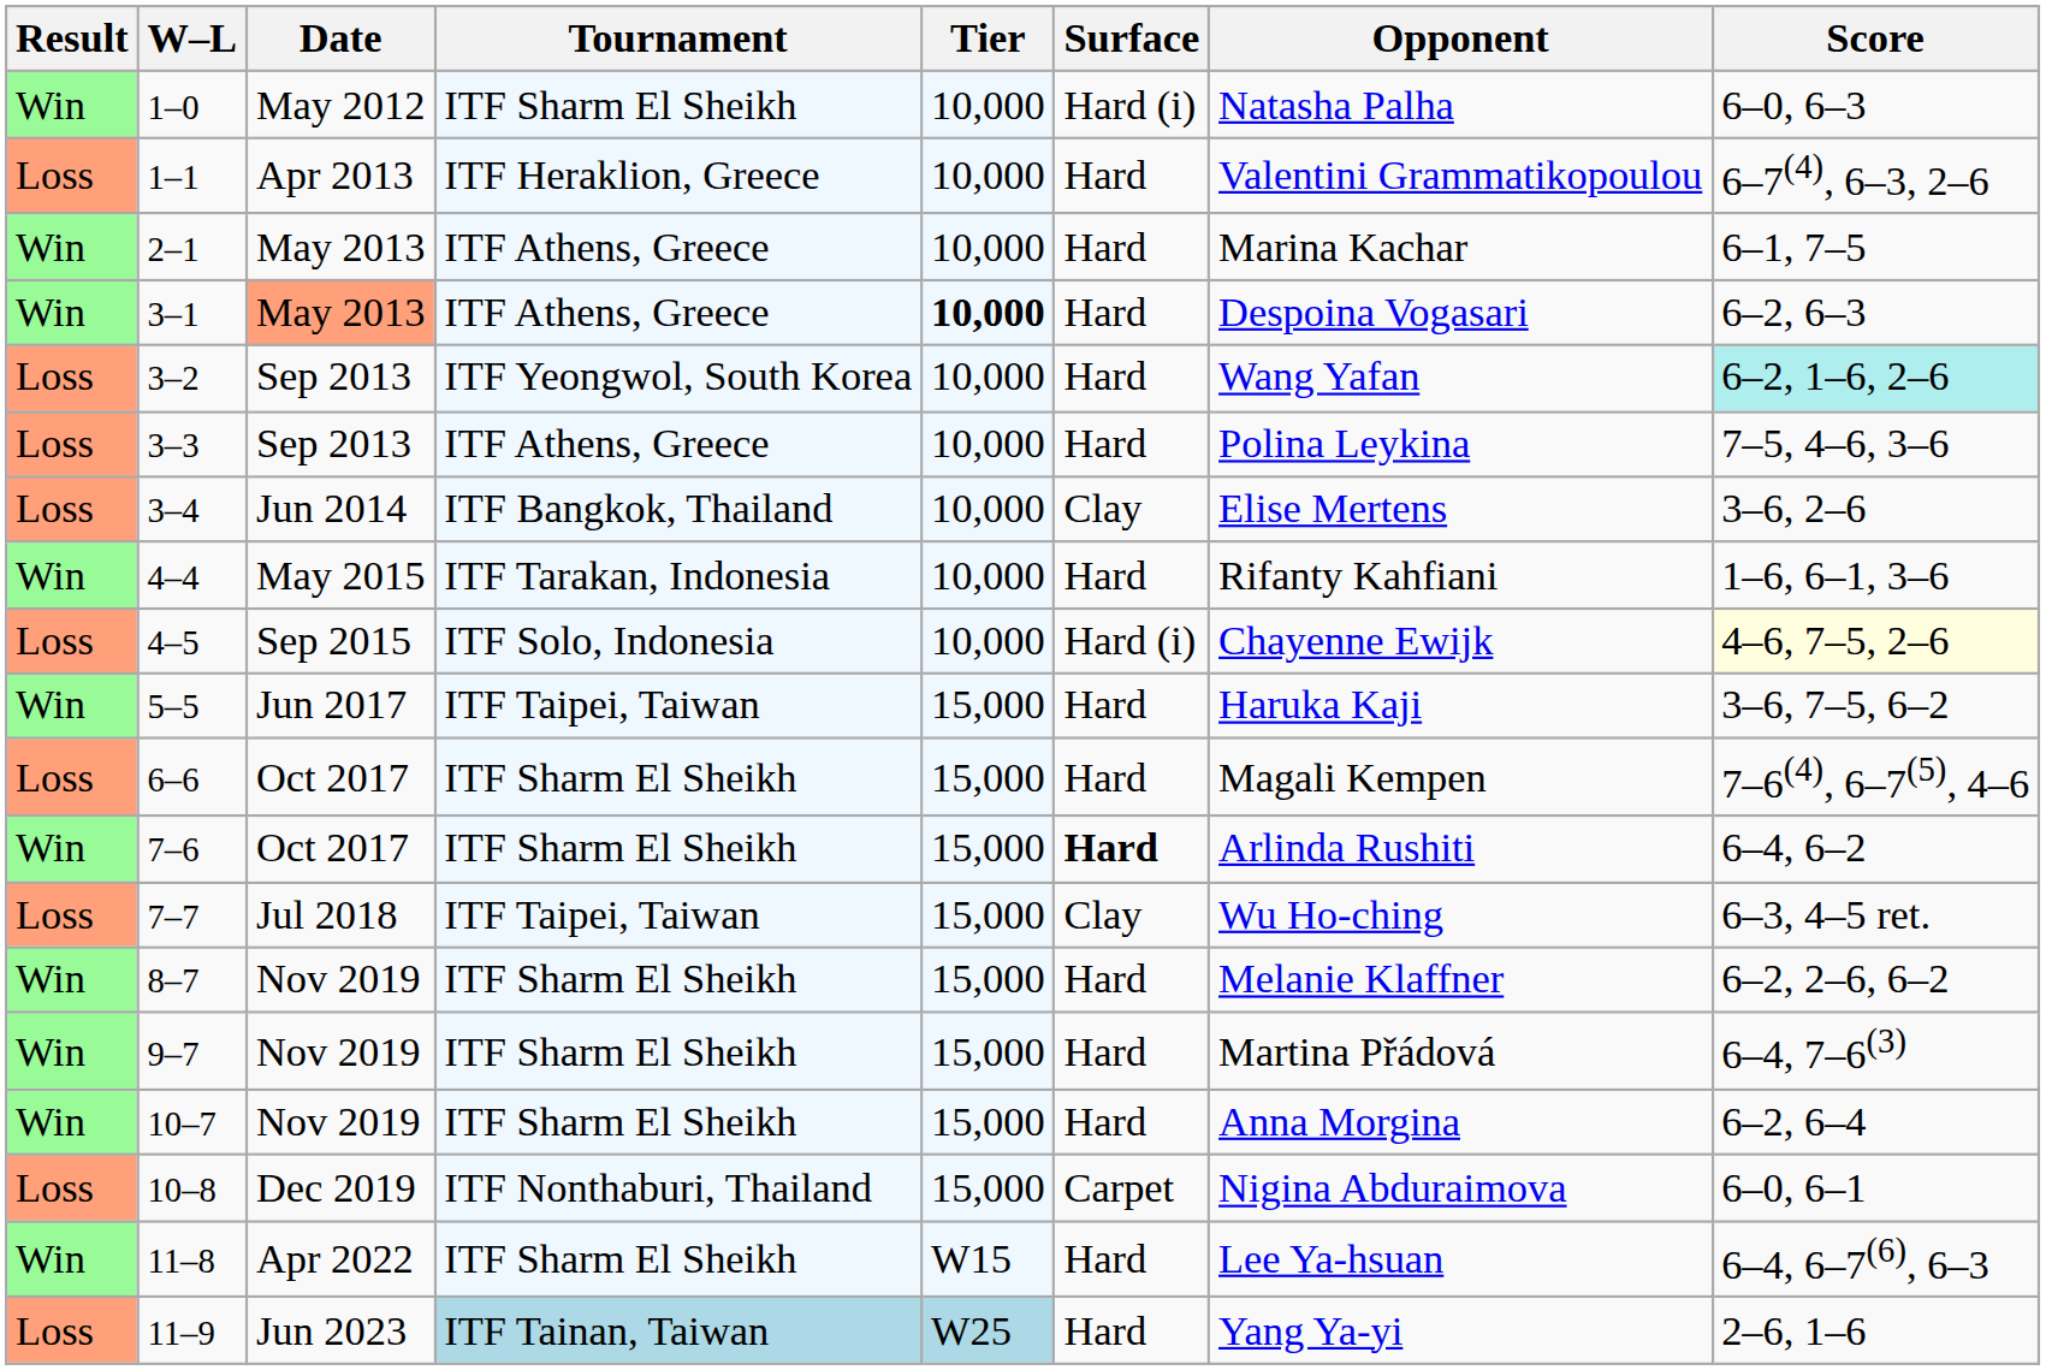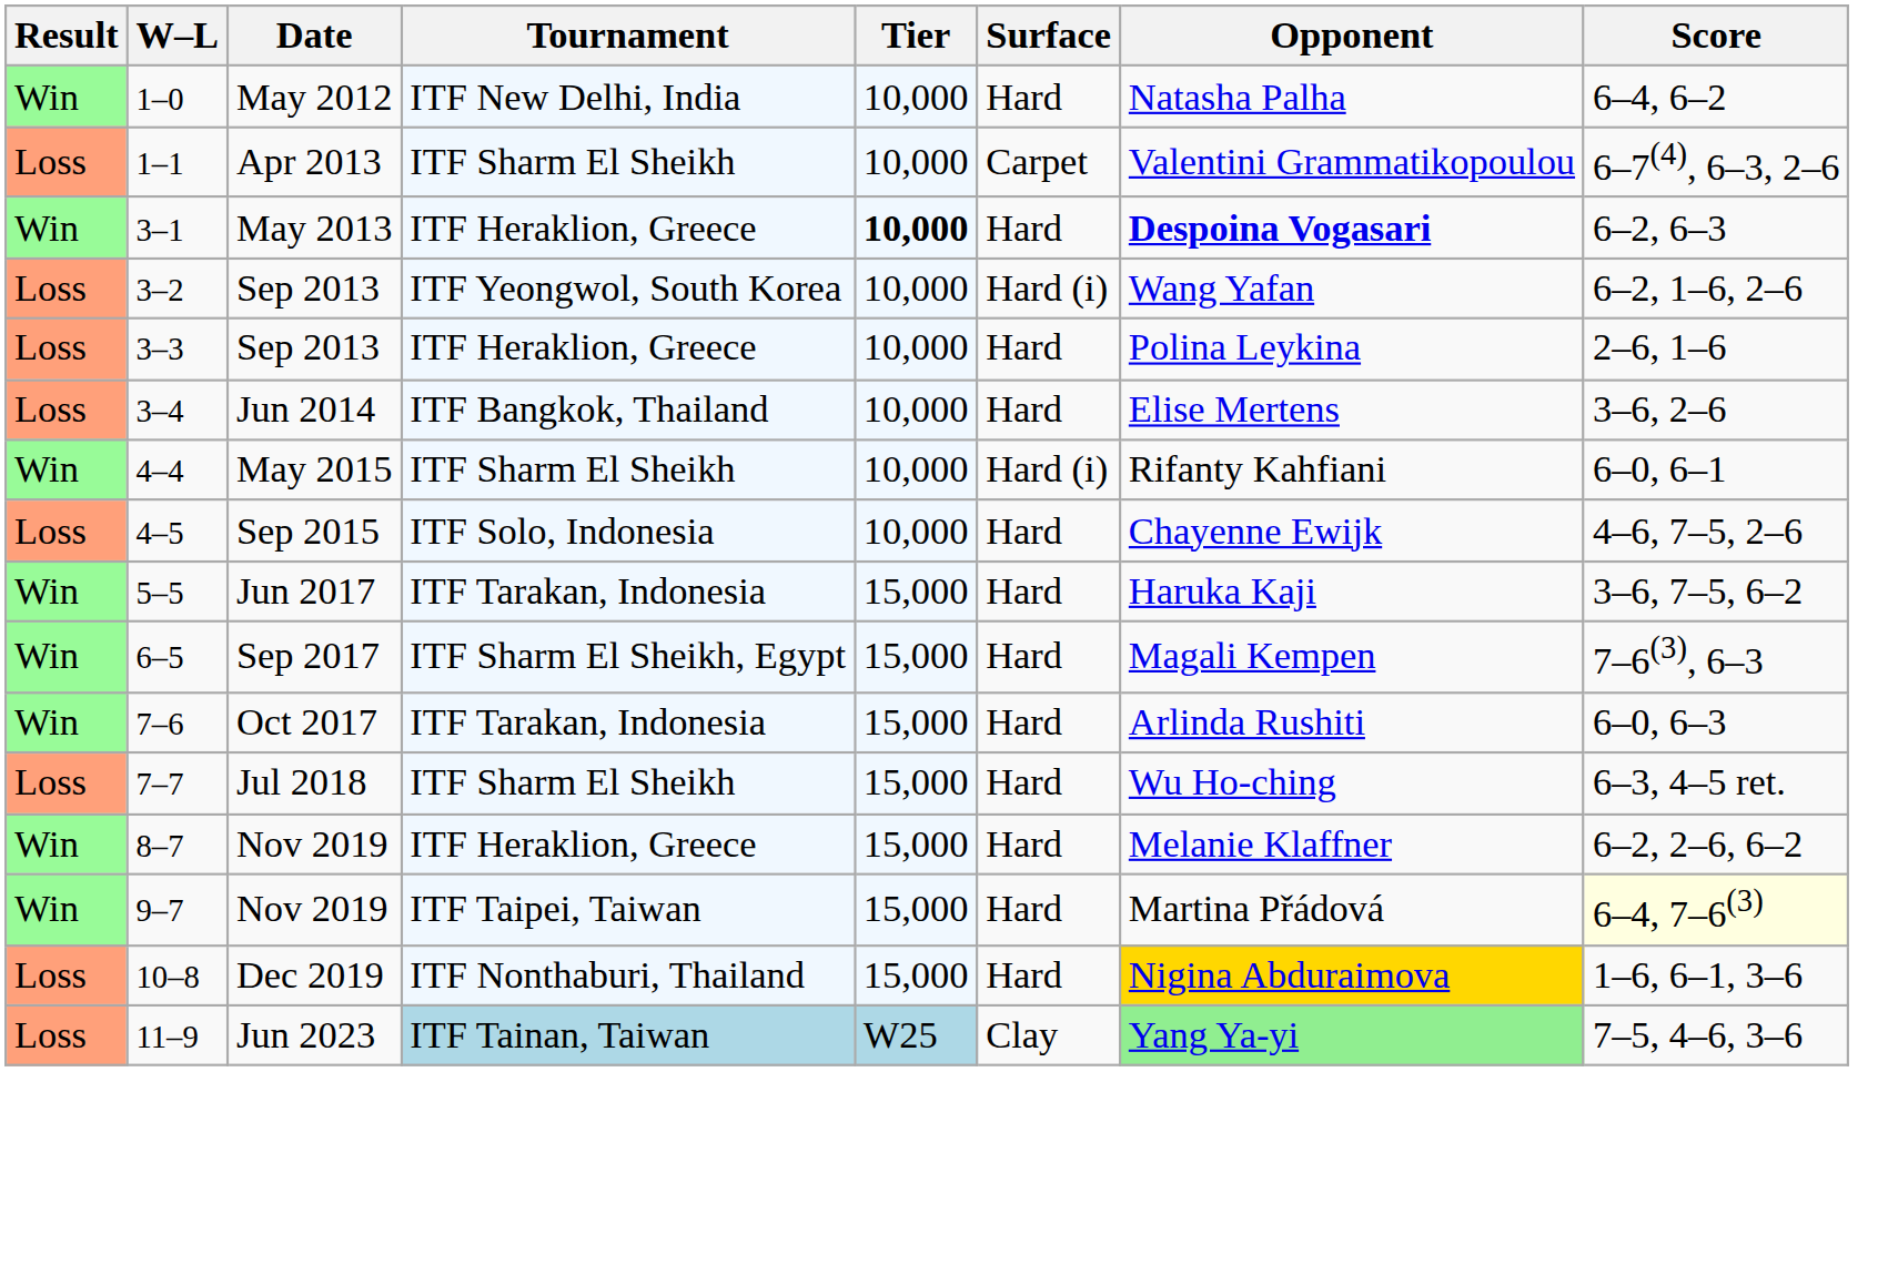1–0 | Tournament: ITF Sharm El Sheikh -> ITF New Delhi, India
1–0 | Surface: Hard (i) -> Hard
1–0 | Score: 6–0, 6–3 -> 6–4, 6–2
1–1 | Tournament: ITF Heraklion, Greece -> ITF Sharm El Sheikh
1–1 | Surface: Hard -> Carpet
- row: Win | 2–1 | May 2013 | ITF Athens, Greece | 10,000 | Hard | Marina Kachar | 6–1, 7–5
3–1 | Date: lightsalmon background -> no background
3–1 | Tournament: ITF Athens, Greece -> ITF Heraklion, Greece
3–1 | Opponent: normal -> bold
3–2 | Surface: Hard -> Hard (i)
3–2 | Score: paleturquoise background -> no background
3–3 | Tournament: ITF Athens, Greece -> ITF Heraklion, Greece
3–3 | Score: 7–5, 4–6, 3–6 -> 2–6, 1–6
3–4 | Surface: Clay -> Hard
4–4 | Tournament: ITF Tarakan, Indonesia -> ITF Sharm El Sheikh
4–4 | Surface: Hard -> Hard (i)
4–4 | Score: 1–6, 6–1, 3–6 -> 6–0, 6–1
4–5 | Surface: Hard (i) -> Hard
4–5 | Score: lightyellow background -> no background
5–5 | Tournament: ITF Taipei, Taiwan -> ITF Tarakan, Indonesia
+ row: Win | 6–5 | Sep 2017 | ITF Sharm El Sheikh, Egypt | 15,000 | Hard | Magali Kempen | 7–6(3), 6–3
- row: Loss | 6–6 | Oct 2017 | ITF Sharm El Sheikh | 15,000 | Hard | Magali Kempen | 7–6(4), 6–7(5), 4–6
7–6 | Tournament: ITF Sharm El Sheikh -> ITF Tarakan, Indonesia
7–6 | Surface: bold -> normal
7–6 | Score: 6–4, 6–2 -> 6–0, 6–3
7–7 | Tournament: ITF Taipei, Taiwan -> ITF Sharm El Sheikh
7–7 | Surface: Clay -> Hard
8–7 | Tournament: ITF Sharm El Sheikh -> ITF Heraklion, Greece
9–7 | Tournament: ITF Sharm El Sheikh -> ITF Taipei, Taiwan
9–7 | Score: no background -> lightyellow background
- row: Win | 10–7 | Nov 2019 | ITF Sharm El Sheikh | 15,000 | Hard | Anna Morgina | 6–2, 6–4
10–8 | Surface: Carpet -> Hard
10–8 | Opponent: no background -> gold background
10–8 | Score: 6–0, 6–1 -> 1–6, 6–1, 3–6
- row: Win | 11–8 | Apr 2022 | ITF Sharm El Sheikh | W15 | Hard | Lee Ya-hsuan | 6–4, 6–7(6), 6–3
11–9 | Surface: Hard -> Clay
11–9 | Opponent: no background -> lightgreen background
11–9 | Score: 2–6, 1–6 -> 7–5, 4–6, 3–6
